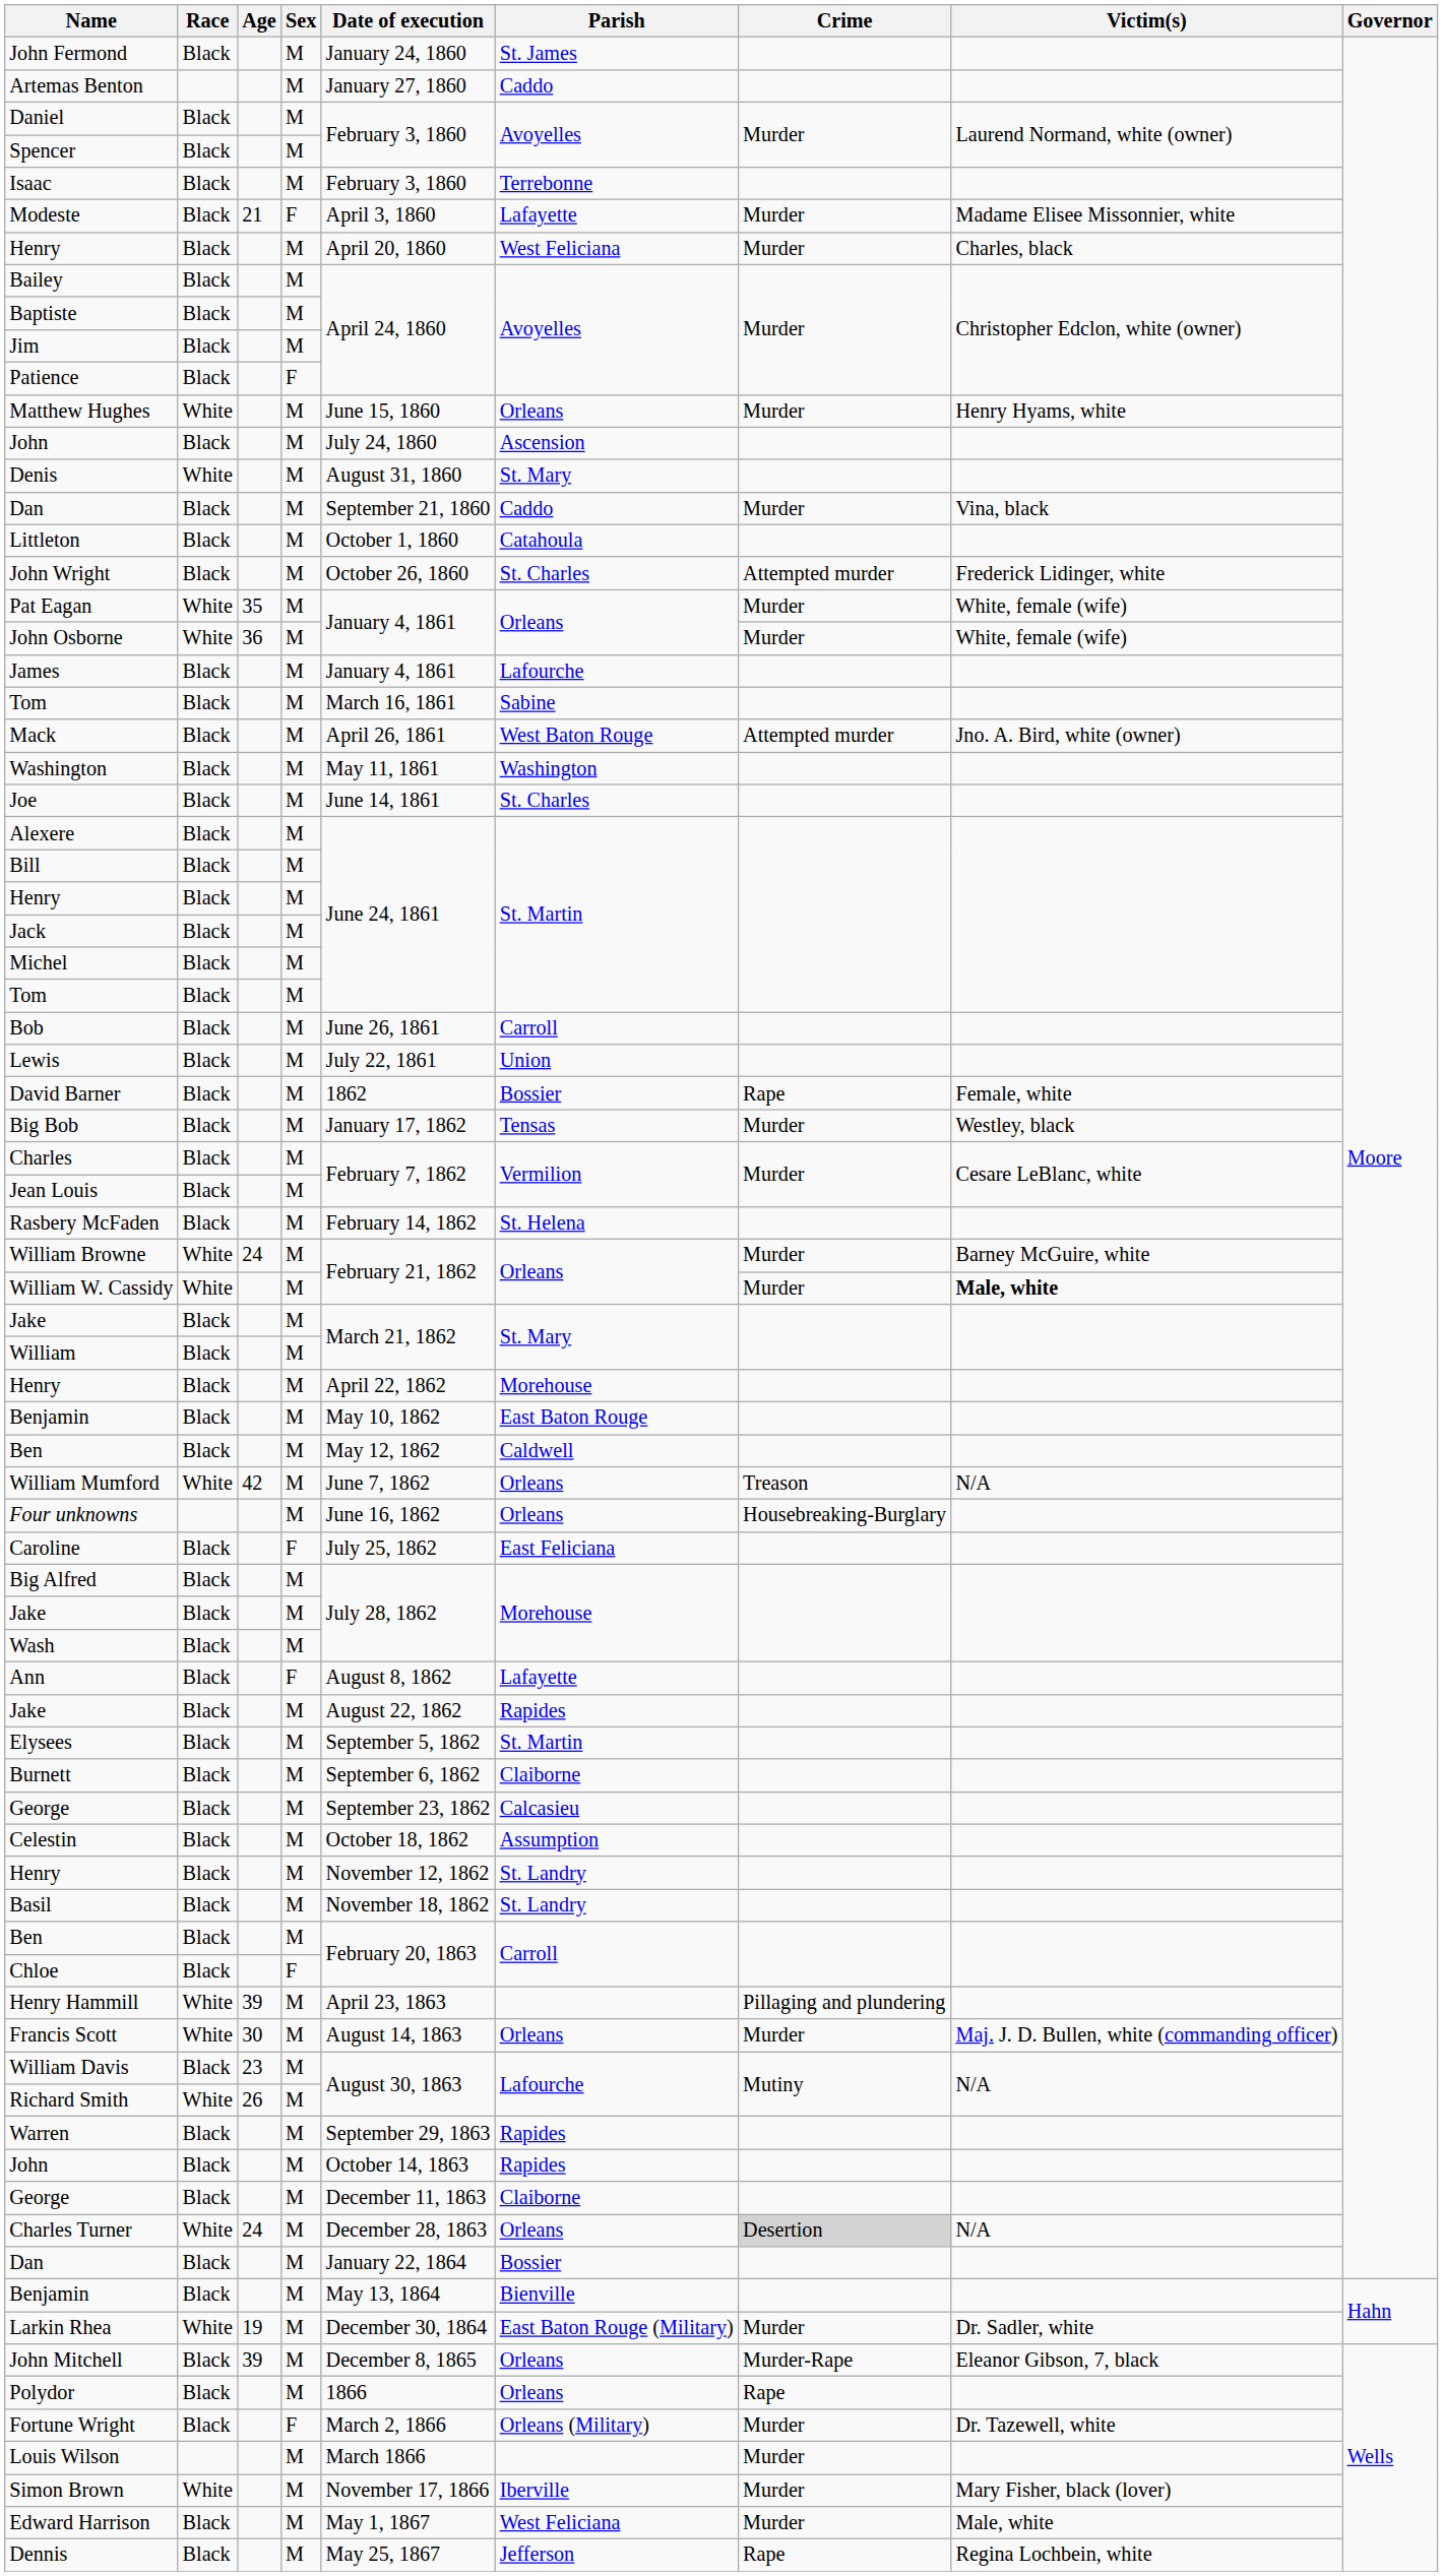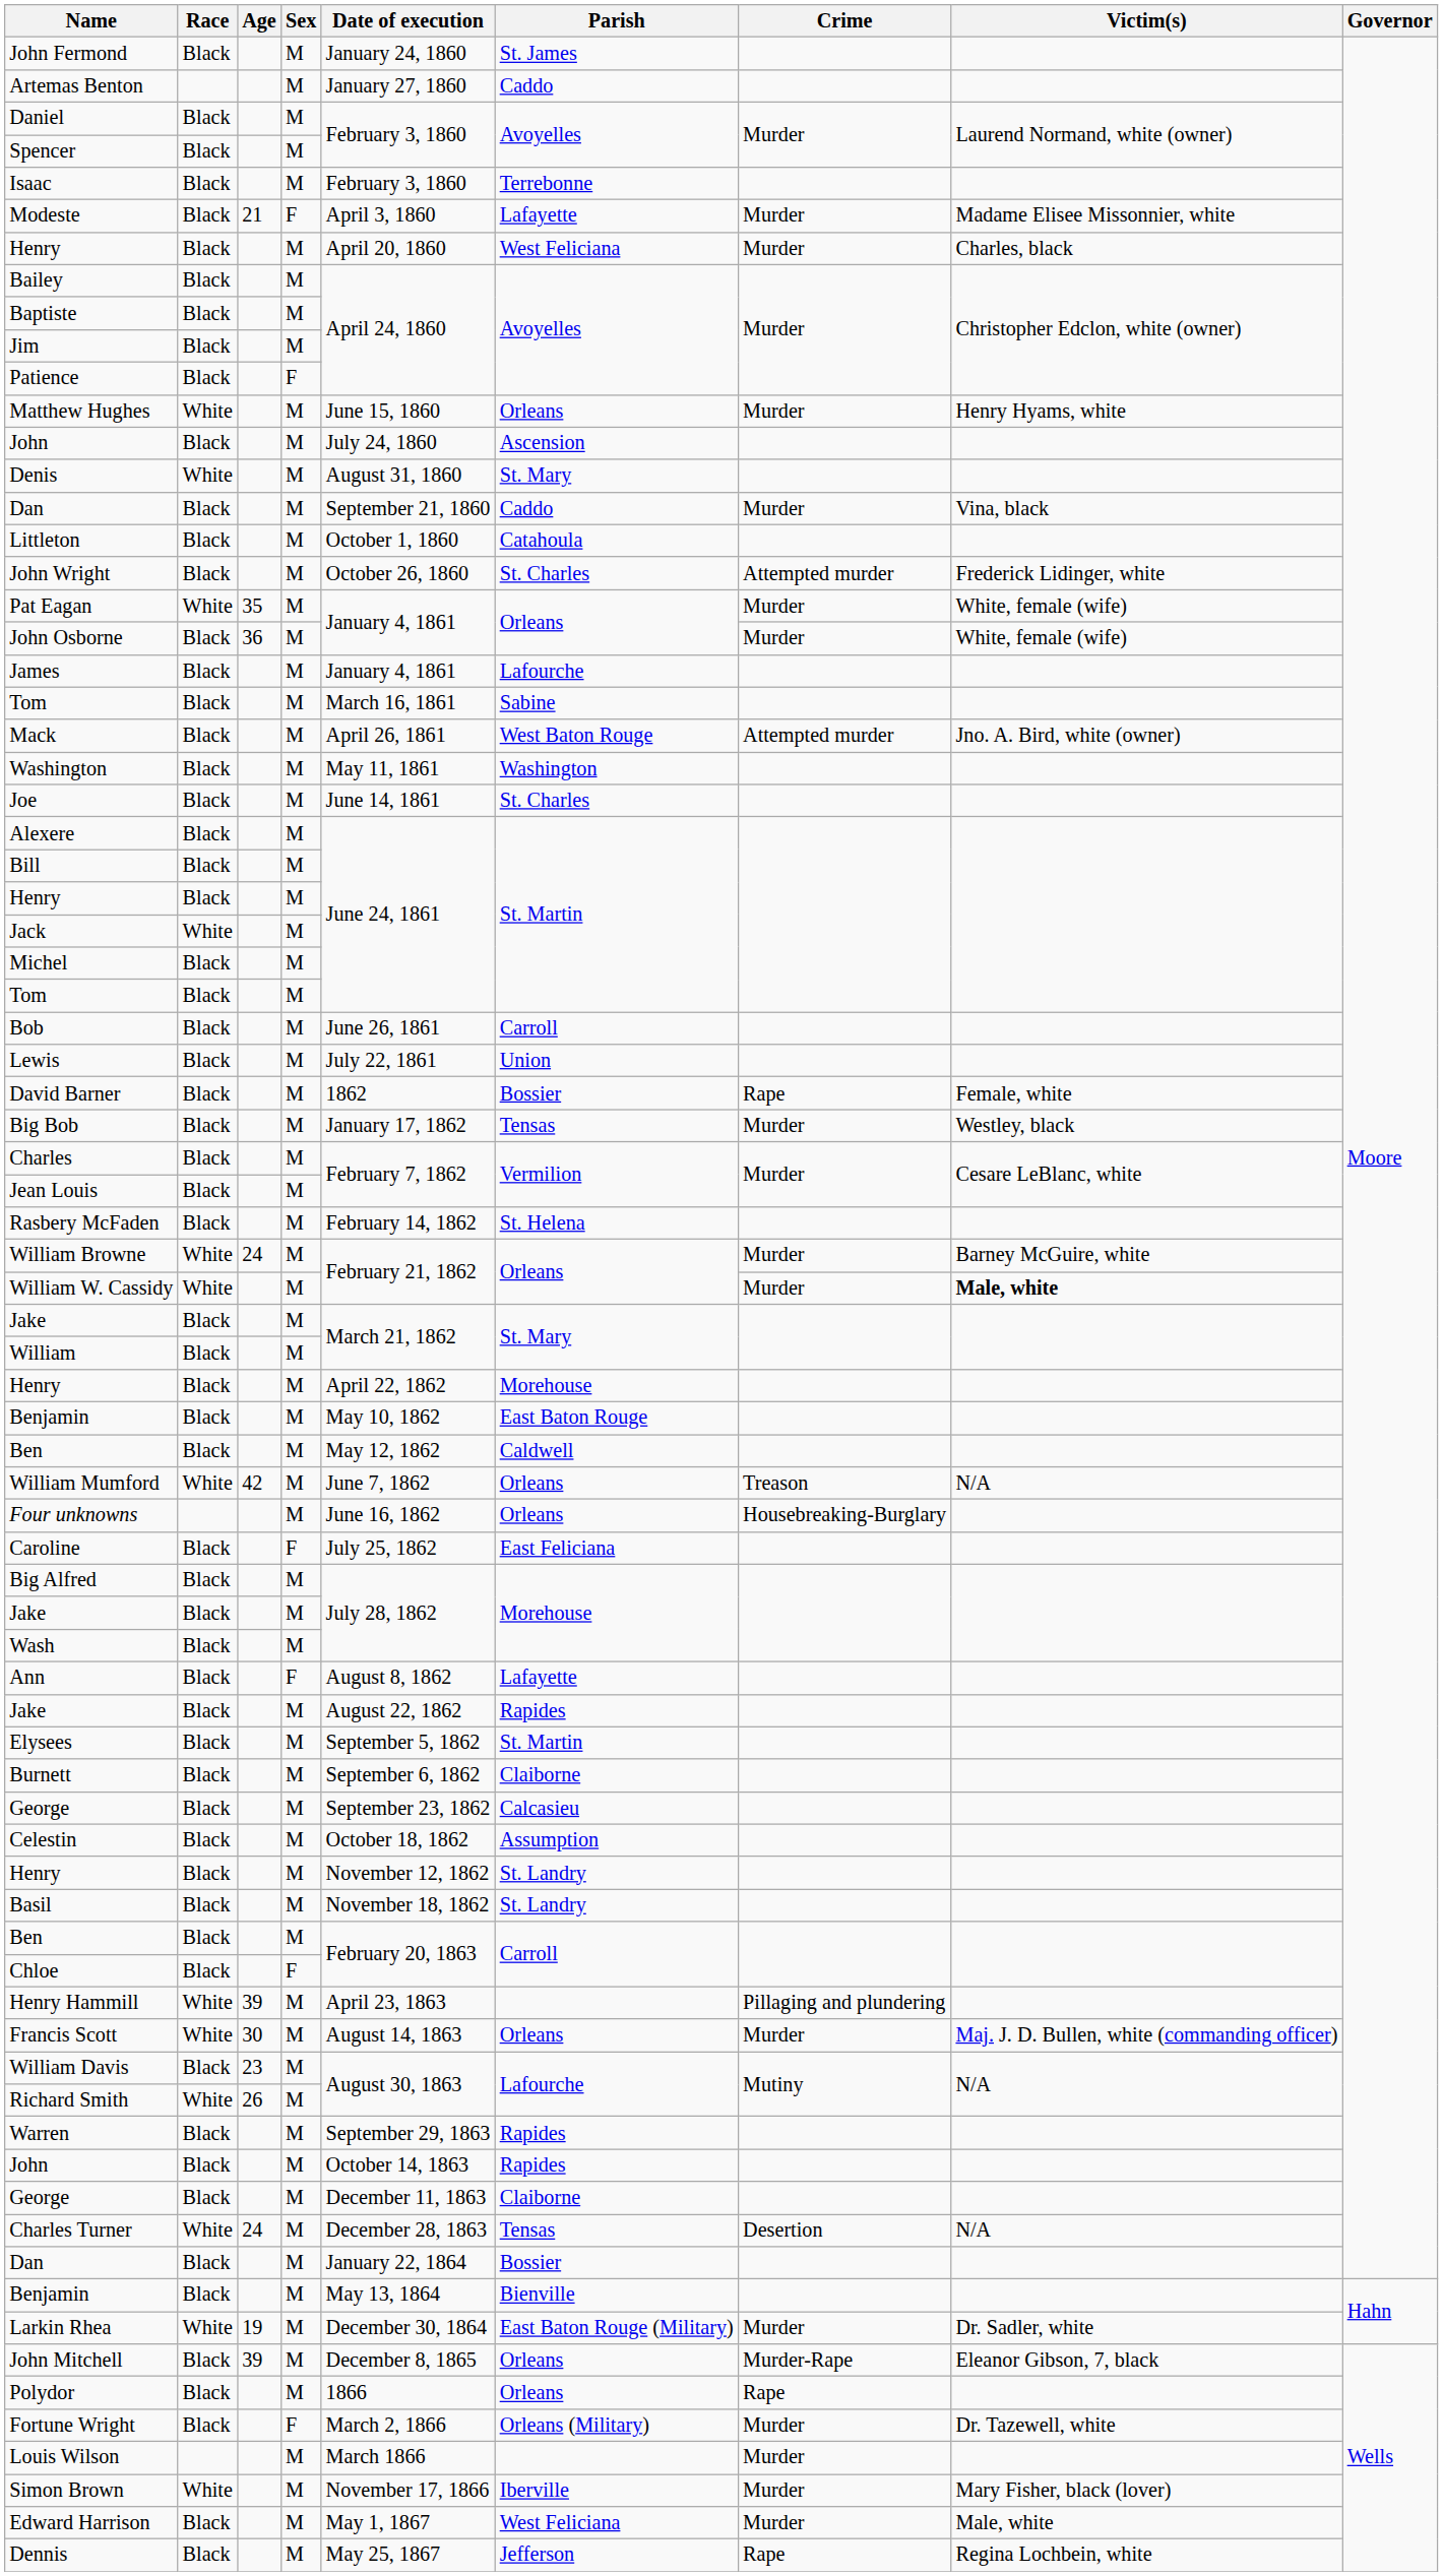John Osborne | Race: White -> Black
Jack | Race: Black -> White
Charles Turner | Parish: Orleans -> Tensas
Charles Turner | Crime: lightgrey background -> no background
